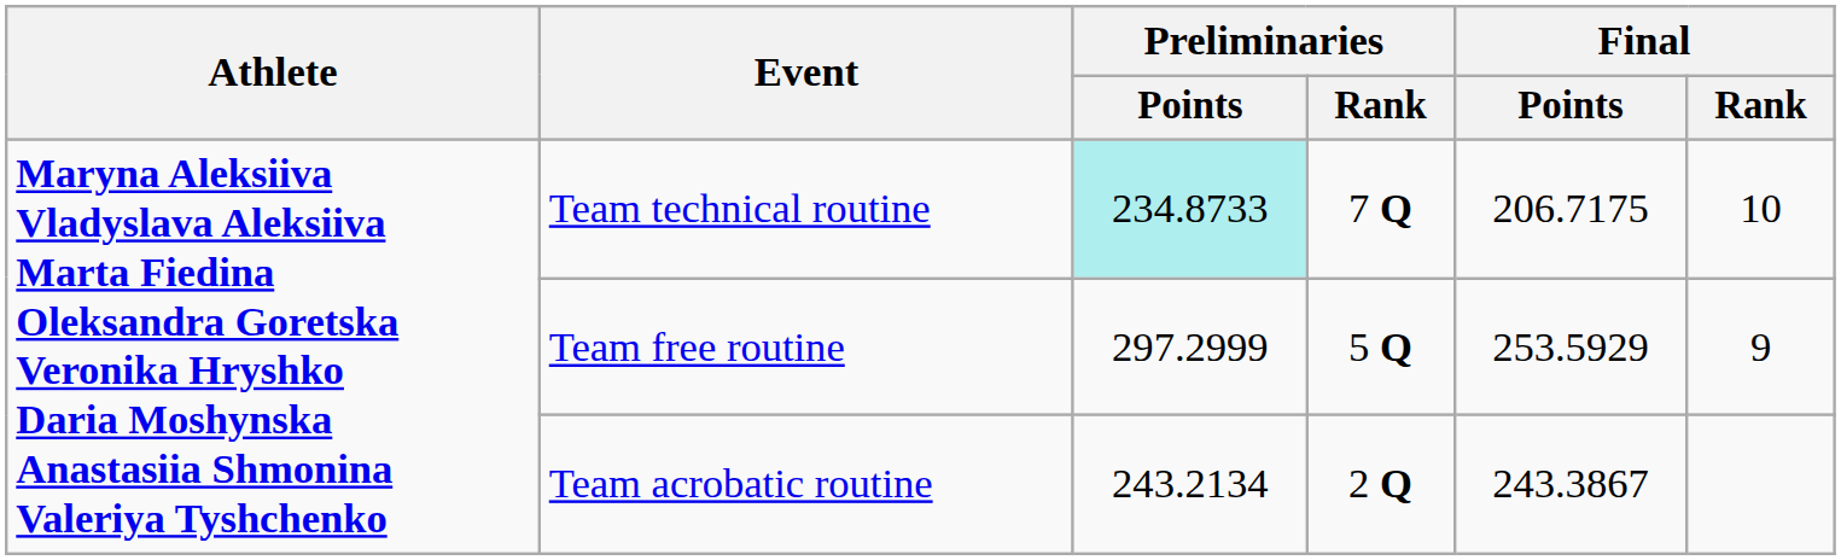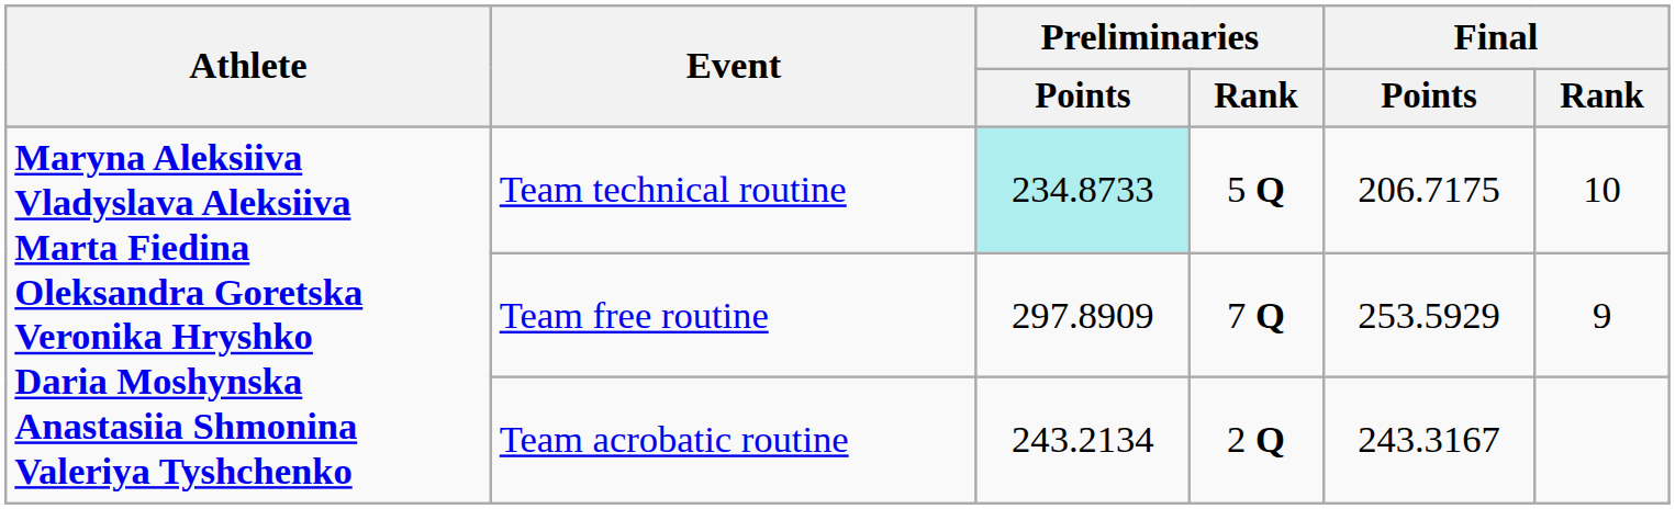Team technical routine | Preliminaries / Rank: 7 Q -> 5 Q
Team free routine | Preliminaries / Points: 297.2999 -> 297.8909
Team free routine | Preliminaries / Rank: 5 Q -> 7 Q
Team acrobatic routine | Final / Points: 243.3867 -> 243.3167
